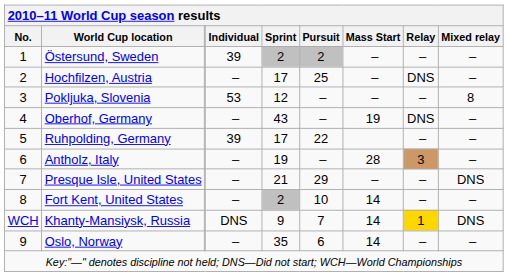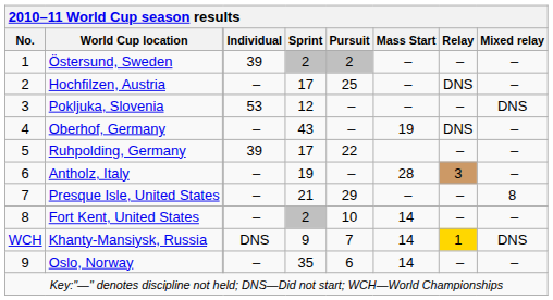Pokljuka, Slovenia | Mixed relay: 8 -> DNS
Presque Isle, United States | Mixed relay: DNS -> 8
